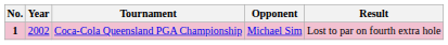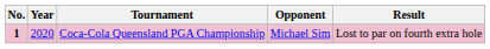Coca-Cola Queensland PGA Championship | Year: 2002 -> 2020
